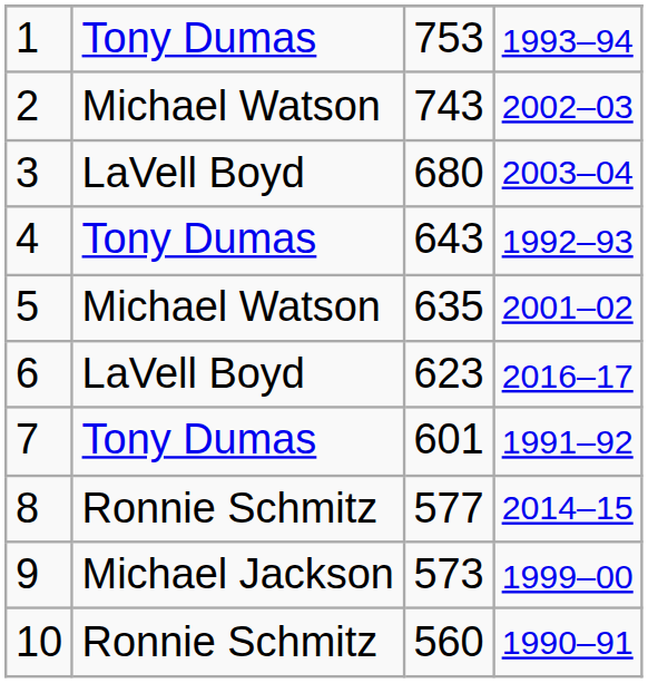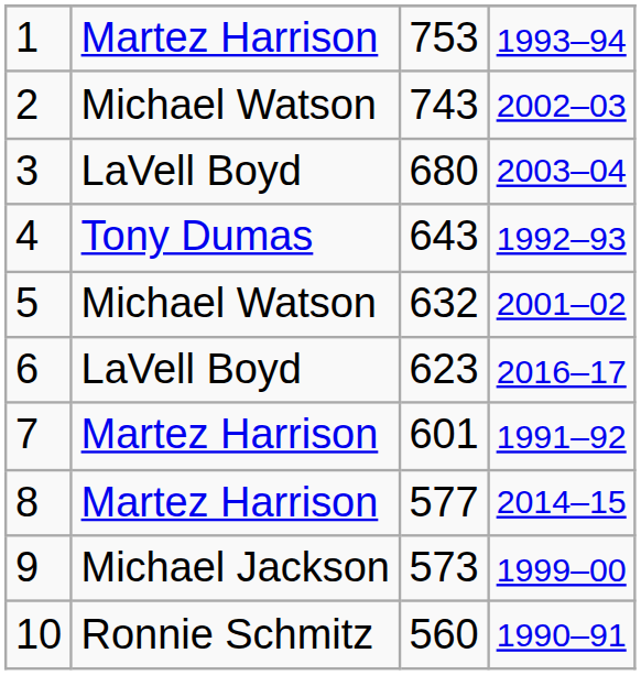1 | column 2: Tony Dumas -> Martez Harrison
5 | column 3: 635 -> 632
7 | column 2: Tony Dumas -> Martez Harrison
8 | column 2: Ronnie Schmitz -> Martez Harrison
